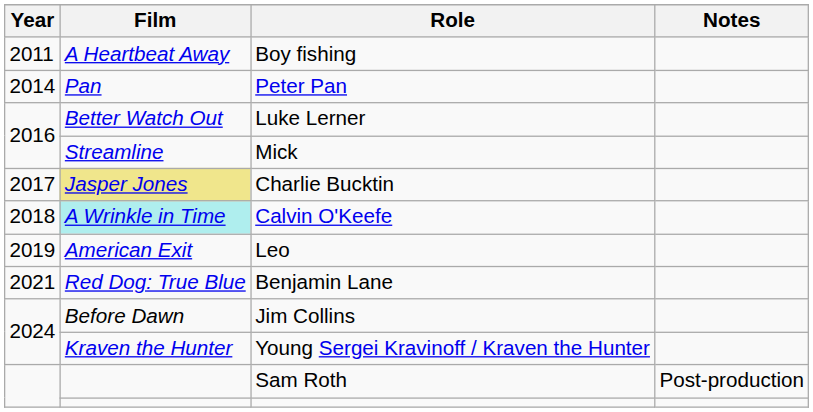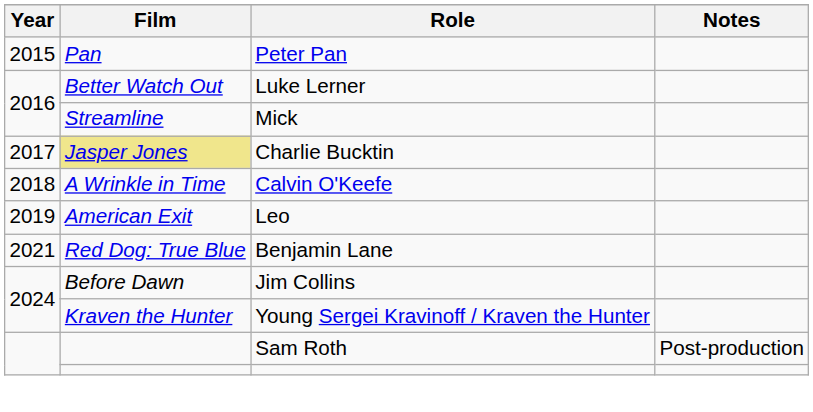- row: 2011 | A Heartbeat Away | Boy fishing
Peter Pan | Year: 2014 -> 2015
Calvin O'Keefe | Film: paleturquoise background -> no background
